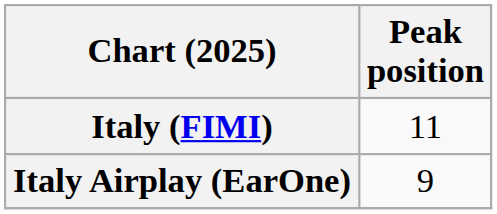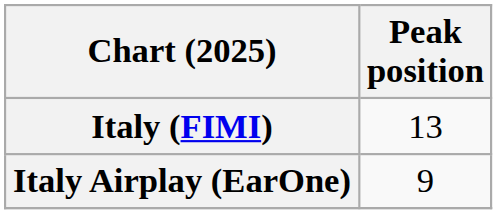Italy (FIMI) | Peak position: 11 -> 13
